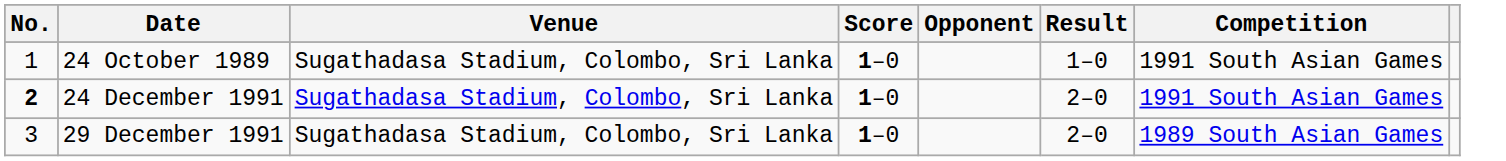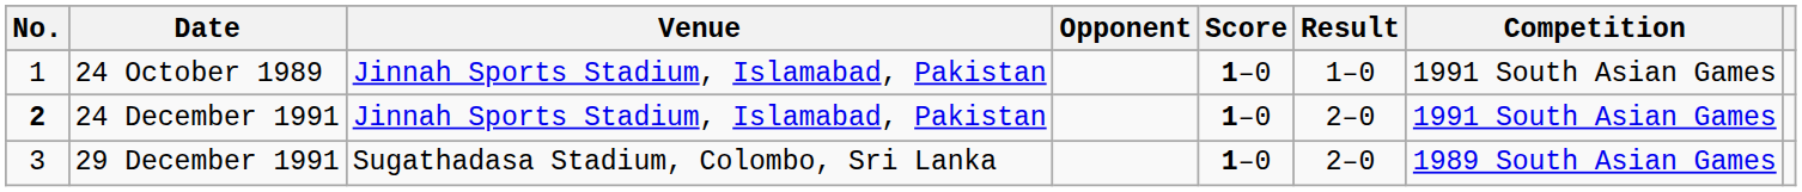columns swapped: Opponent <-> Score
24 October 1989 | Venue: Sugathadasa Stadium, Colombo, Sri Lanka -> Jinnah Sports Stadium, Islamabad, Pakistan
24 December 1991 | Venue: Sugathadasa Stadium, Colombo, Sri Lanka -> Jinnah Sports Stadium, Islamabad, Pakistan
